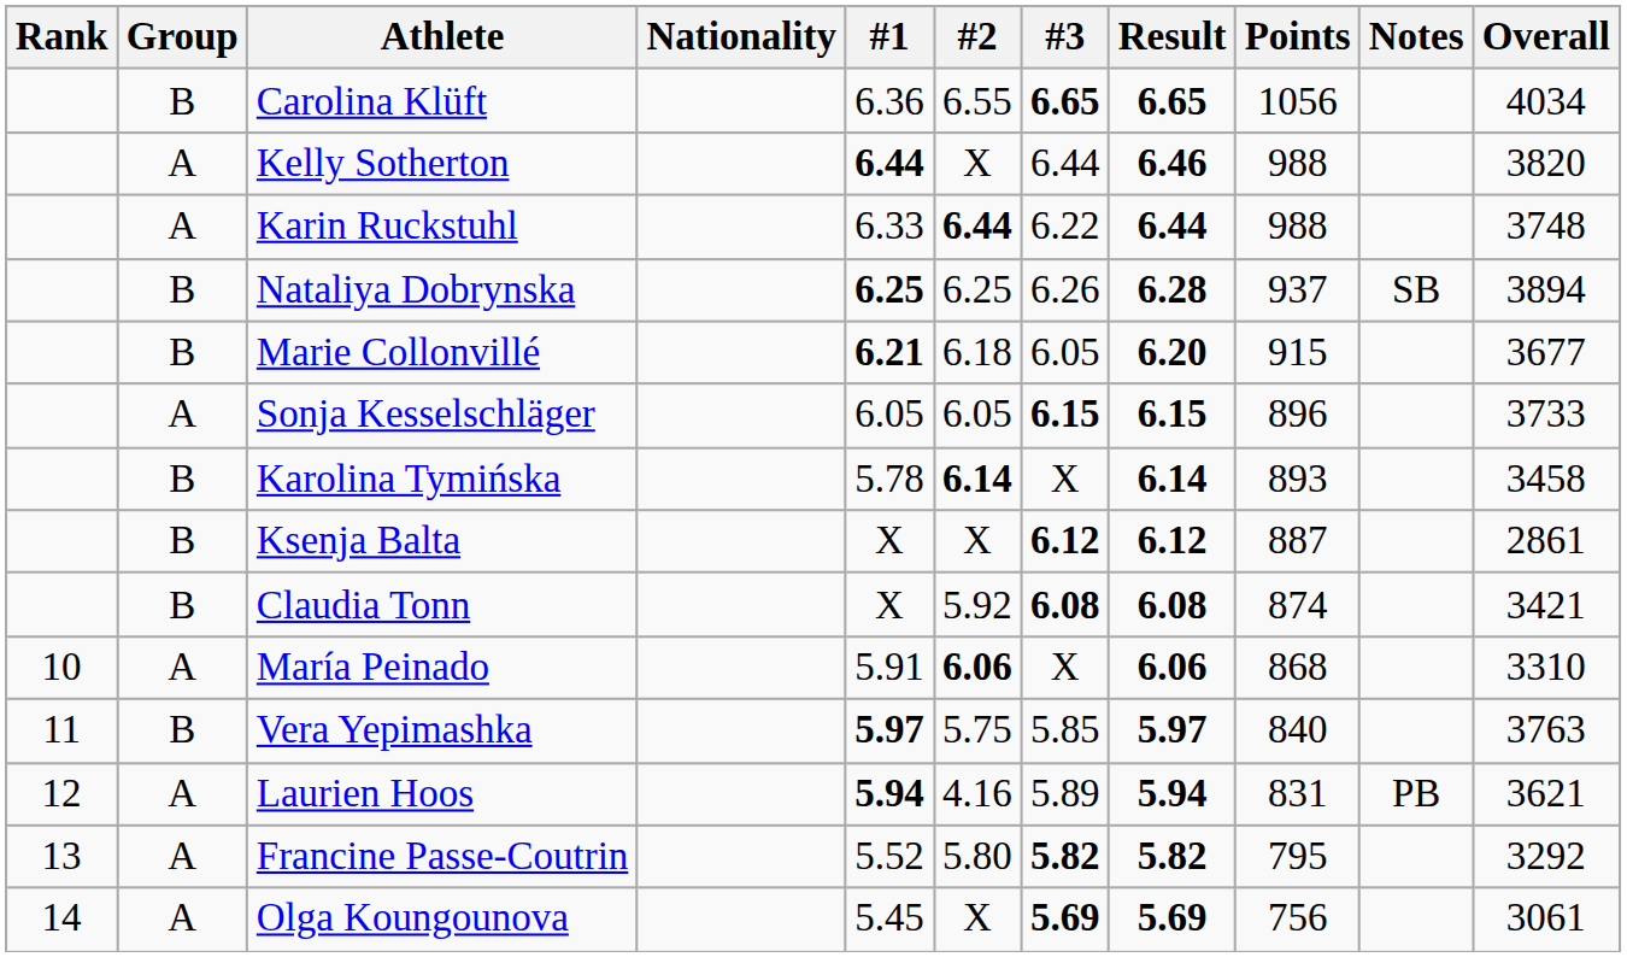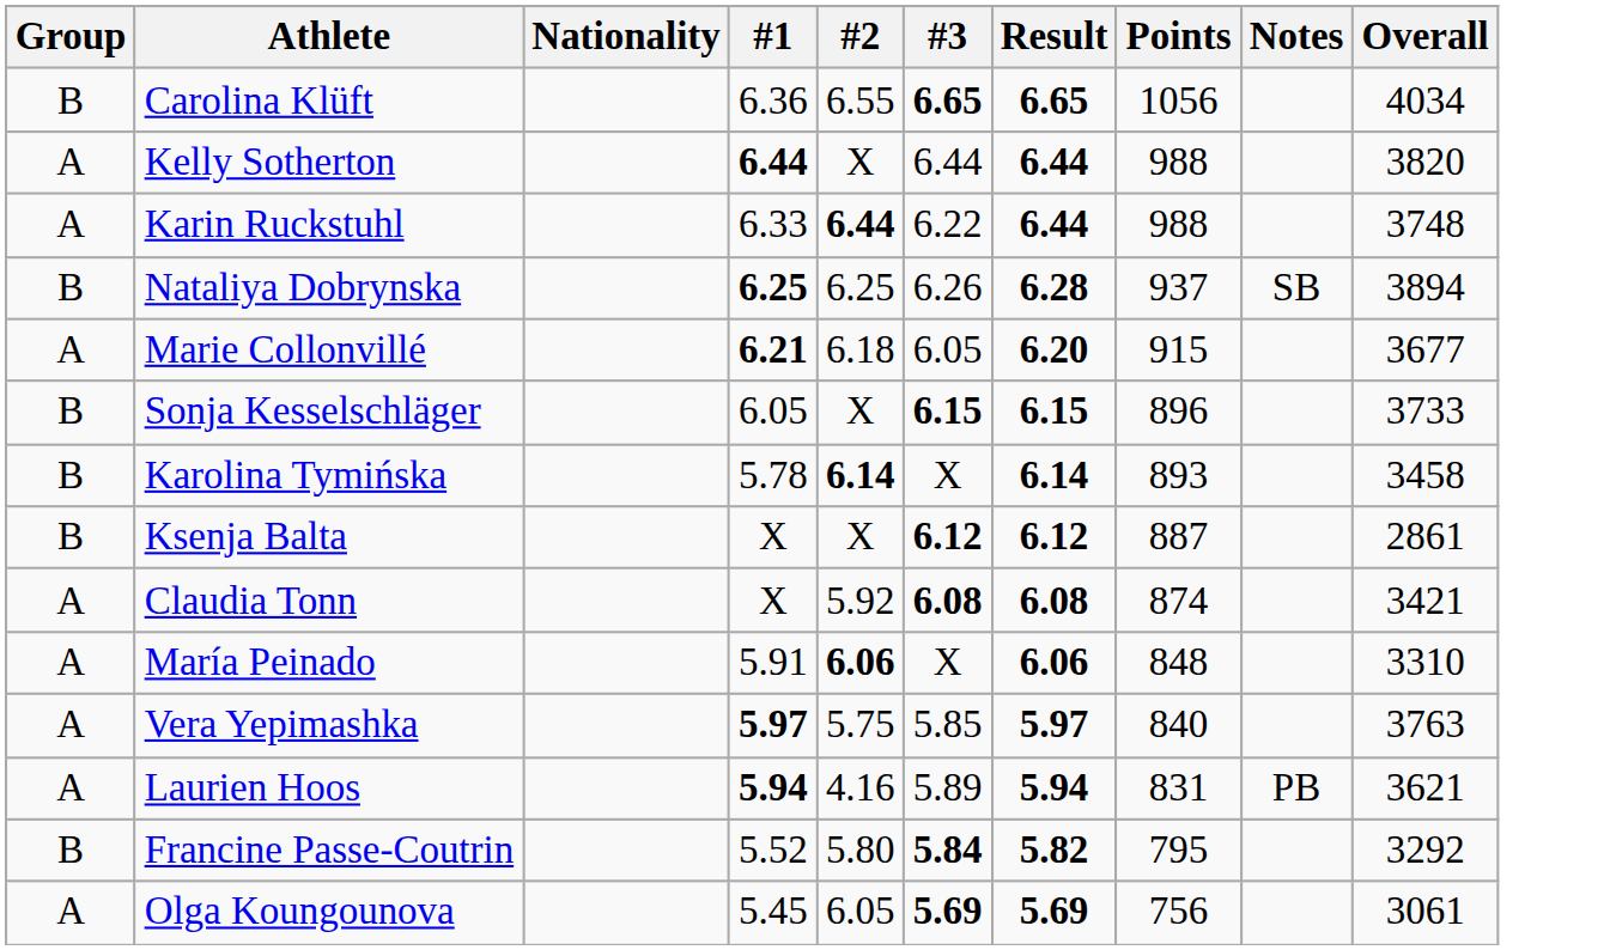- column: Rank | 10 | 11 | 12 | 13 | 14
Kelly Sotherton | Result: 6.46 -> 6.44
Marie Collonvillé | Group: B -> A
Sonja Kesselschläger | Group: A -> B
Sonja Kesselschläger | #2: 6.05 -> X
Claudia Tonn | Group: B -> A
María Peinado | Points: 868 -> 848
Vera Yepimashka | Group: B -> A
Francine Passe-Coutrin | Group: A -> B
Francine Passe-Coutrin | #3: 5.82 -> 5.84
Olga Koungounova | #2: X -> 6.05
